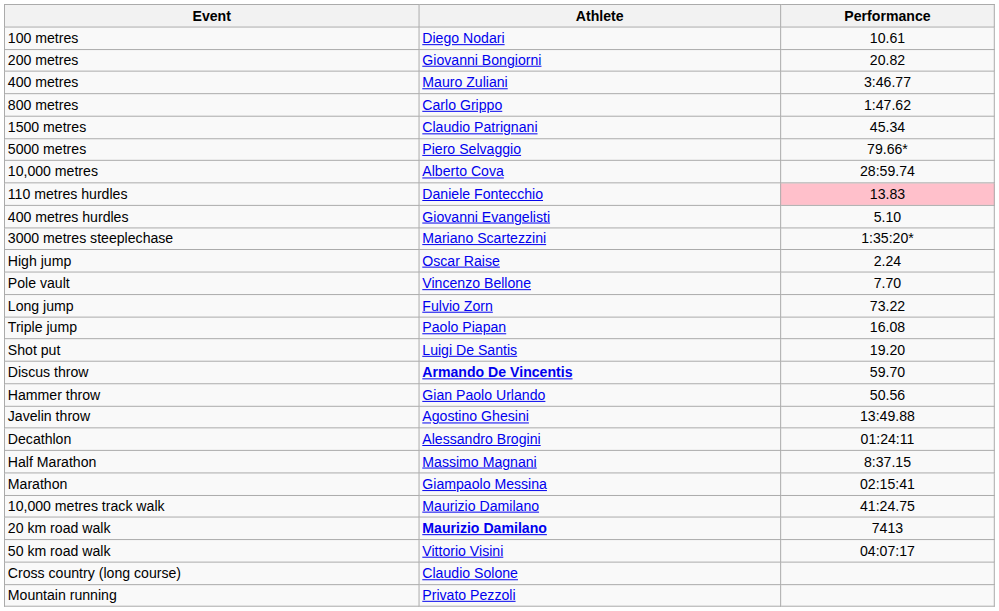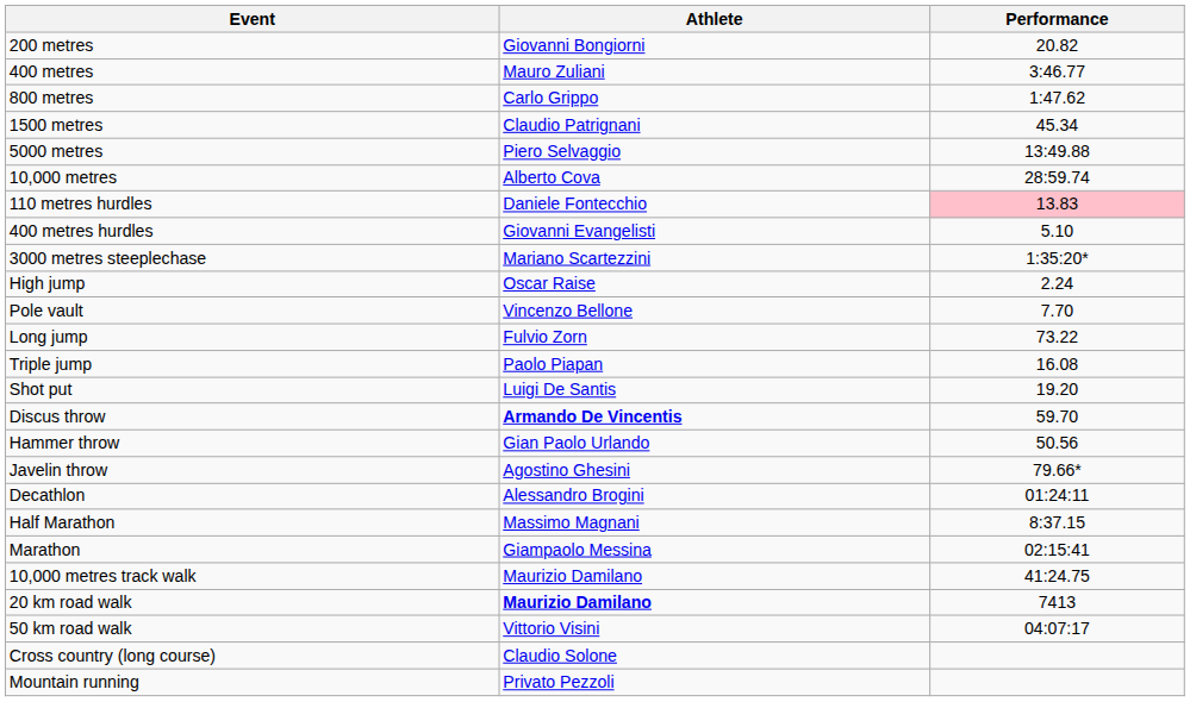- row: 100 metres | Diego Nodari | 10.61
5000 metres | Performance: 79.66* -> 13:49.88
Javelin throw | Performance: 13:49.88 -> 79.66*
